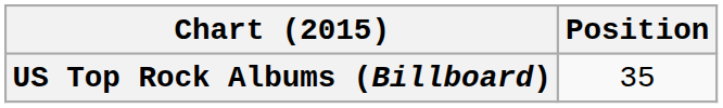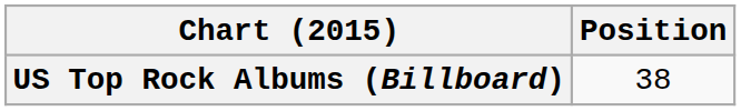US Top Rock Albums (Billboard) | Position: 35 -> 38
